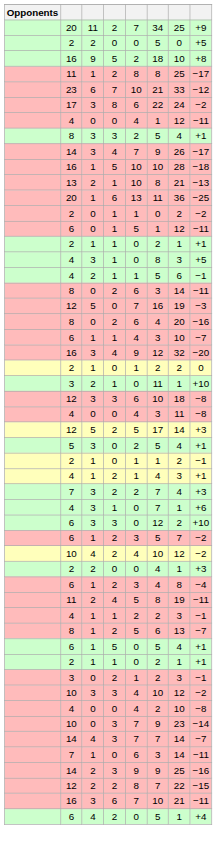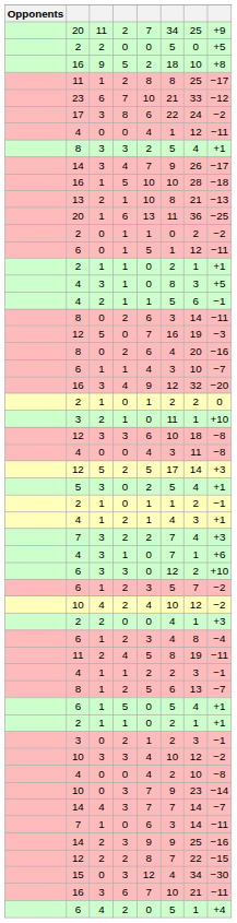+ row: 15 | 0 | 3 | 12 | 4 | 34 | −30
